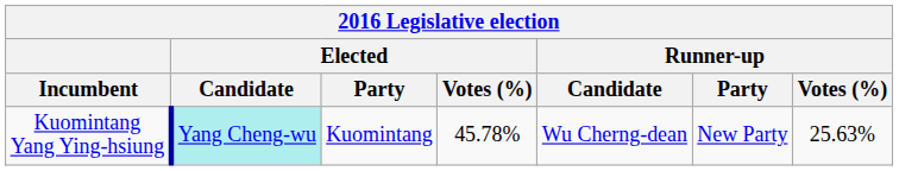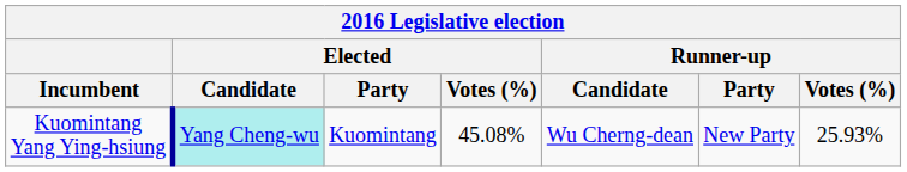Kuomintang Yang Ying-hsiung | Elected / Votes (%): 45.78% -> 45.08%
Kuomintang Yang Ying-hsiung | Runner-up / Votes (%): 25.63% -> 25.93%
